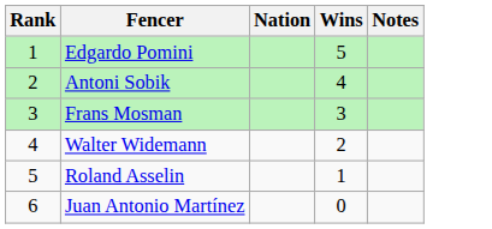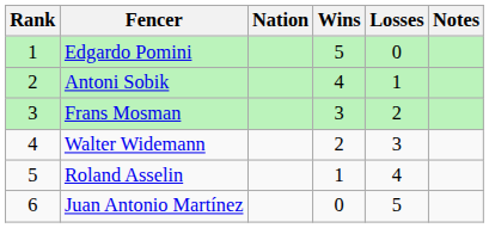+ column: Losses | 0 | 1 | 2 | 3 | 4 | 5
